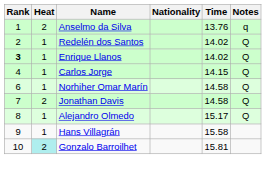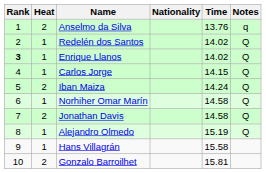+ row: 5 | 2 | Iban Maiza | 14.24 | Q
Alejandro Olmedo | Time: 15.17 -> 15.19
Gonzalo Barroilhet | Heat: paleturquoise background -> no background
